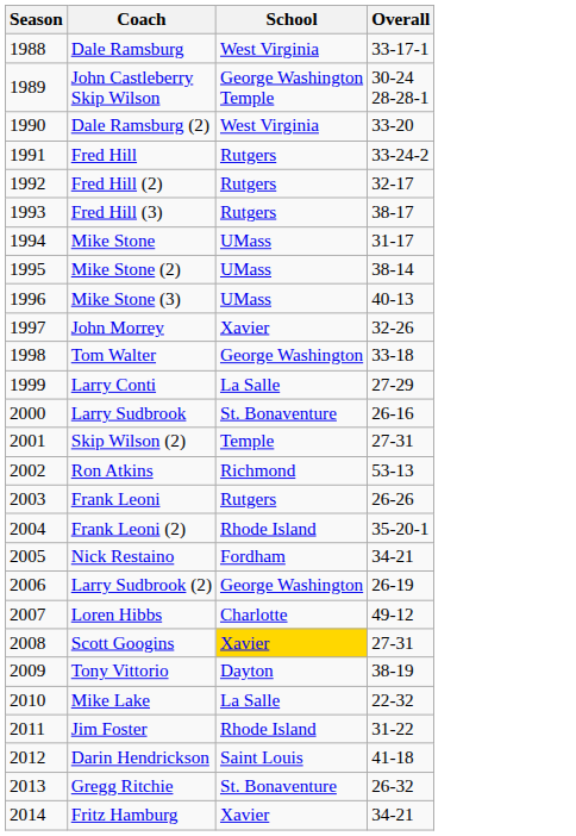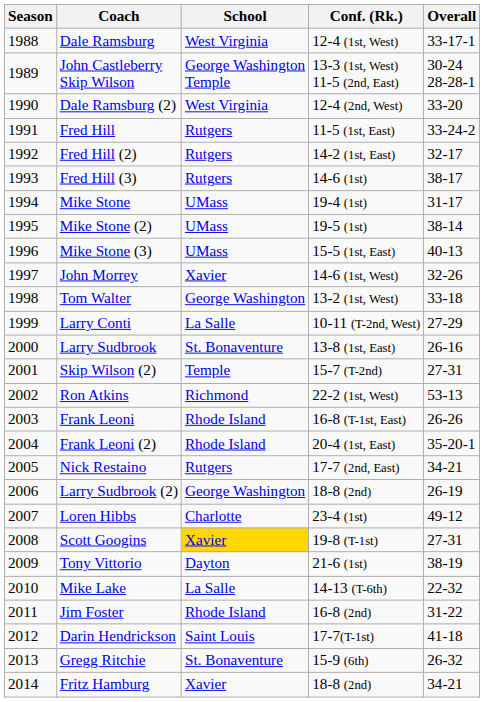+ column: Conf. (Rk.) | 12-4 (1st, West) | 13-3 (1st, West) 11-5 (2nd, East) | 12-4 (2nd, West) | 11-5 (1st, East) | 14-2 (1st, East) | 14-6 (1st) | 19-4 (1st) | 19-5 (1st) | 15-5 (1st, East) | 14-6 (1st, West) | 13-2 (1st, West) | 10-11 (T-2nd, West) | 13-8 (1st, East) | 15-7 (T-2nd) | 22-2 (1st, West) | 16-8 (T-1st, East) | 20-4 (1st, East) | 17-7 (2nd, East) | 18-8 (2nd) | 23-4 (1st) | 19-8 (T-1st) | 21-6 (1st) | 14-13 (T-6th) | 16-8 (2nd) | 17-7(T-1st) | 15-9 (6th) | 18-8 (2nd)
Frank Leoni | School: Rutgers -> Rhode Island
Nick Restaino | School: Fordham -> Rutgers
